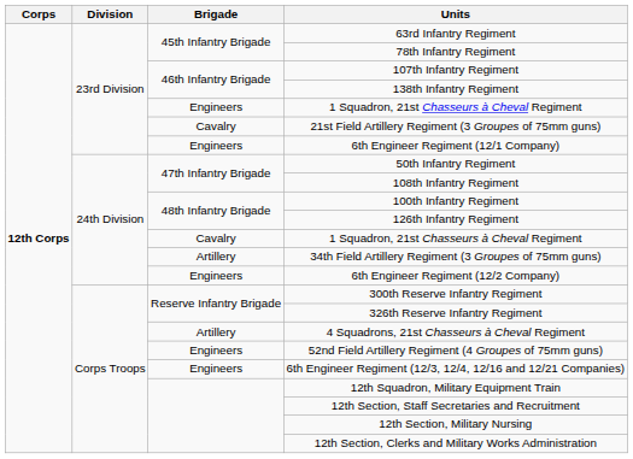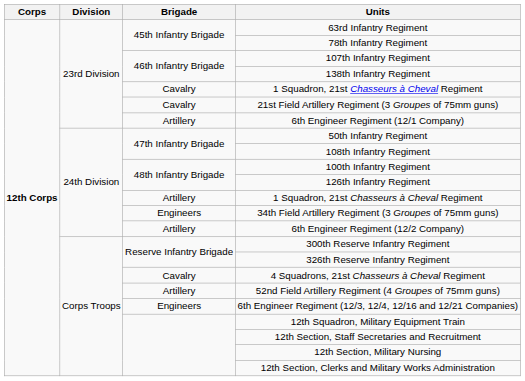23rd Division / 1 Squadron, 21st Chasseurs à Cheval Regiment | Brigade: Engineers -> Cavalry
6th Engineer Regiment (12/1 Company) | Brigade: Engineers -> Artillery
24th Division / 1 Squadron, 21st Chasseurs à Cheval Regiment | Brigade: Cavalry -> Artillery
34th Field Artillery Regiment (3 Groupes of 75mm guns) | Brigade: Artillery -> Engineers
6th Engineer Regiment (12/2 Company) | Brigade: Engineers -> Artillery
4 Squadrons, 21st Chasseurs à Cheval Regiment | Brigade: Artillery -> Cavalry
52nd Field Artillery Regiment (4 Groupes of 75mm guns) | Brigade: Engineers -> Artillery
